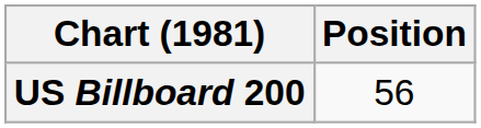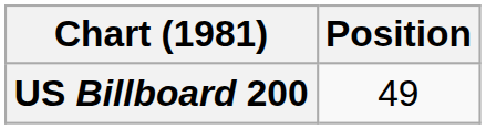US Billboard 200 | Position: 56 -> 49
